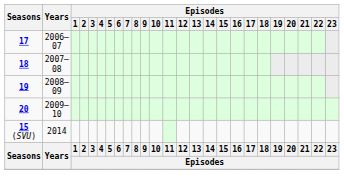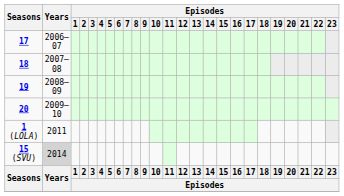+ row: 1 (LOLA) | 2011
15 (SVU) | Years: no background -> lightgrey background
